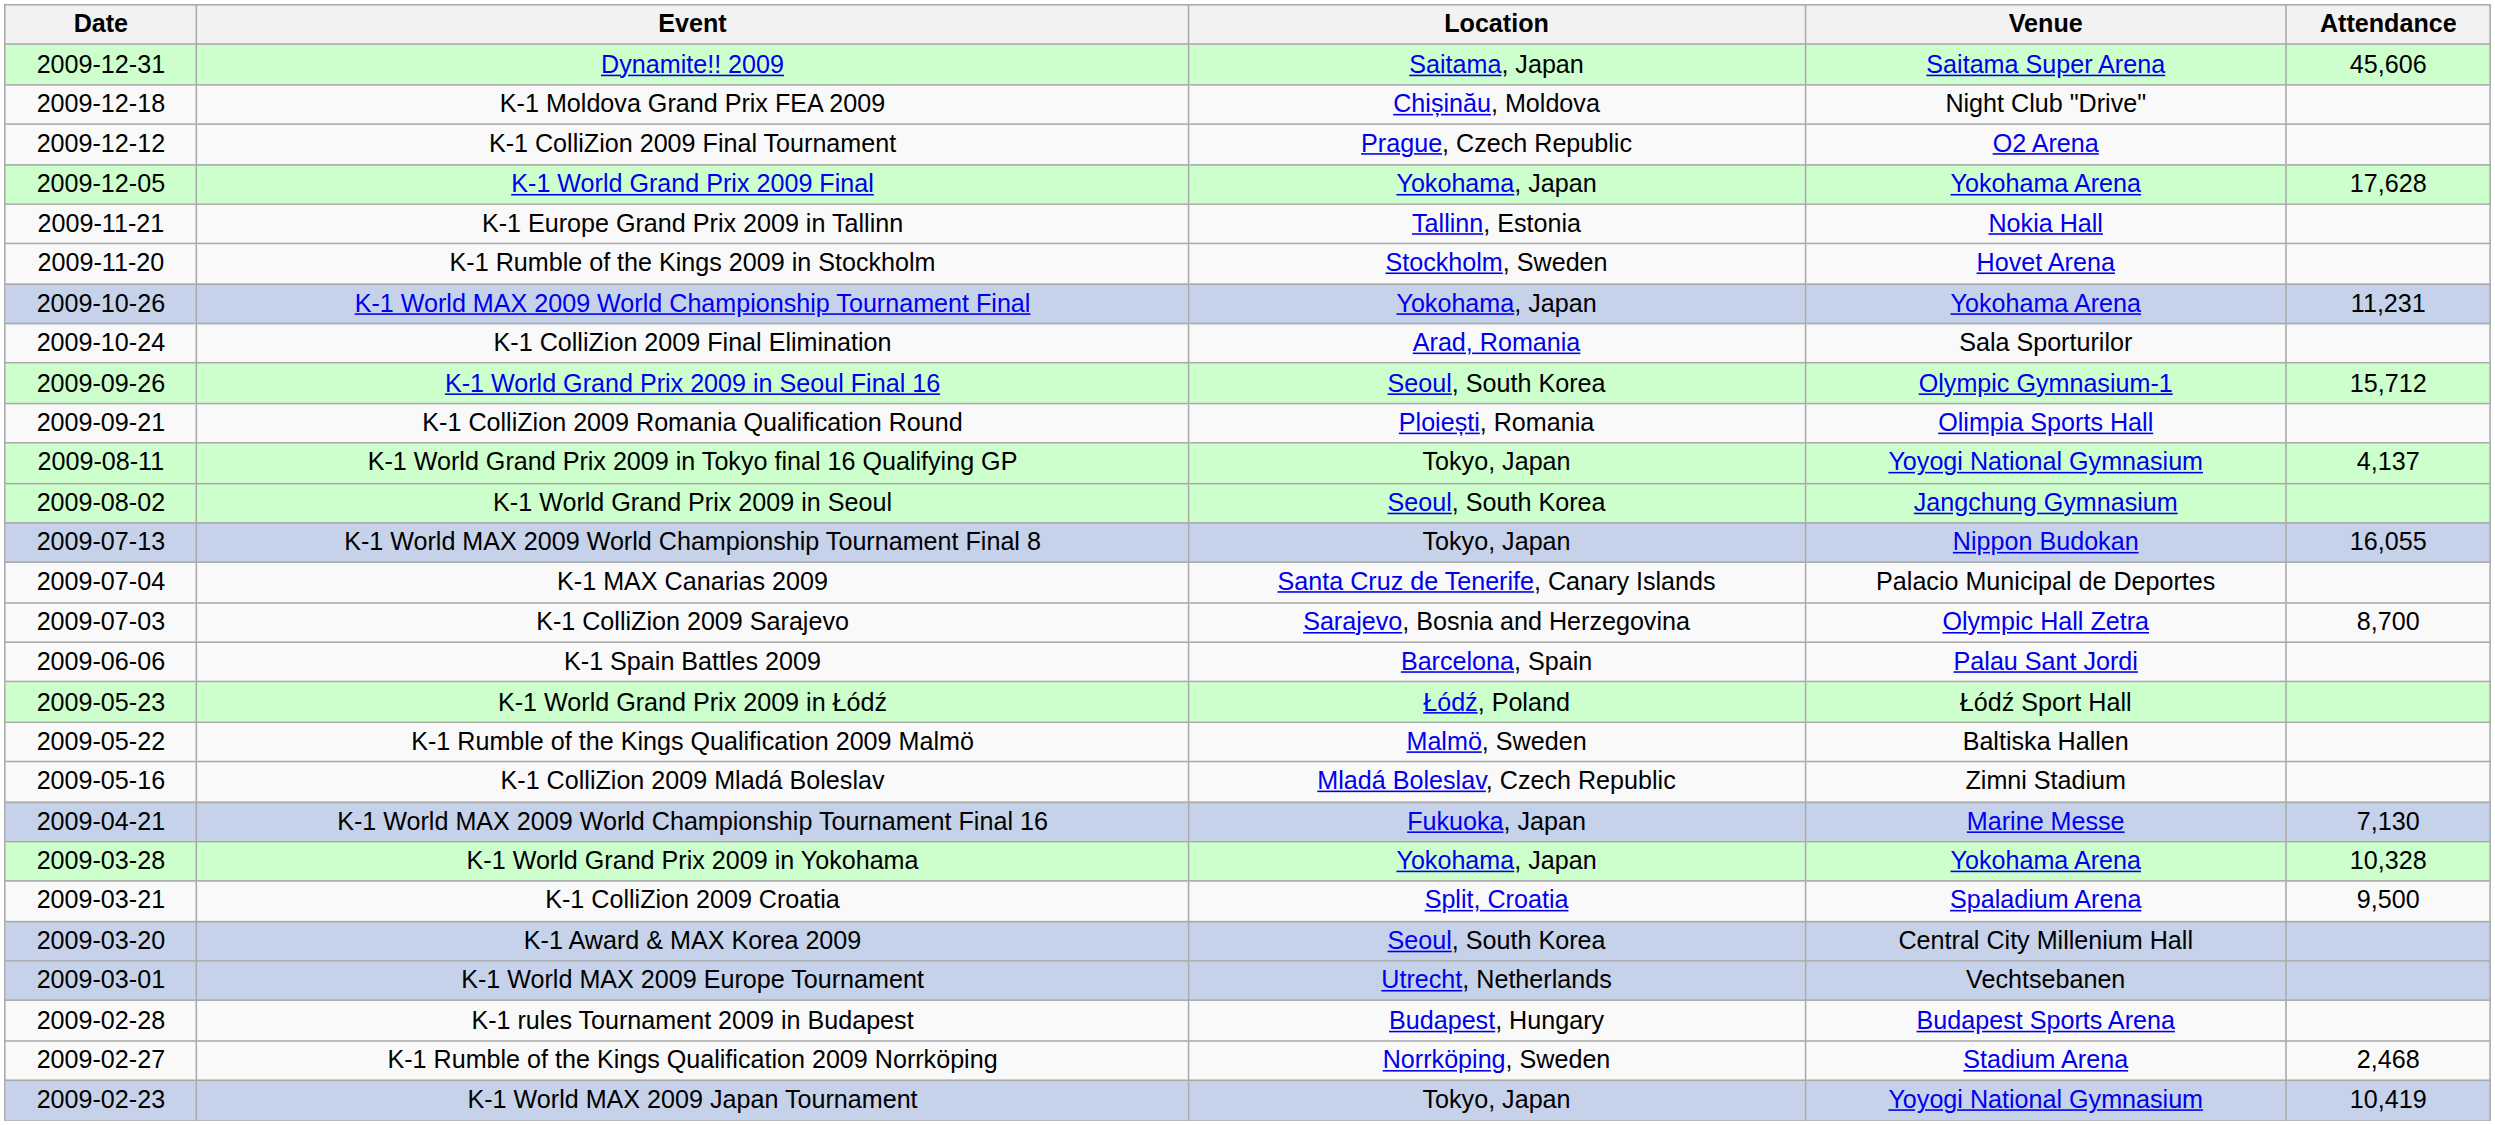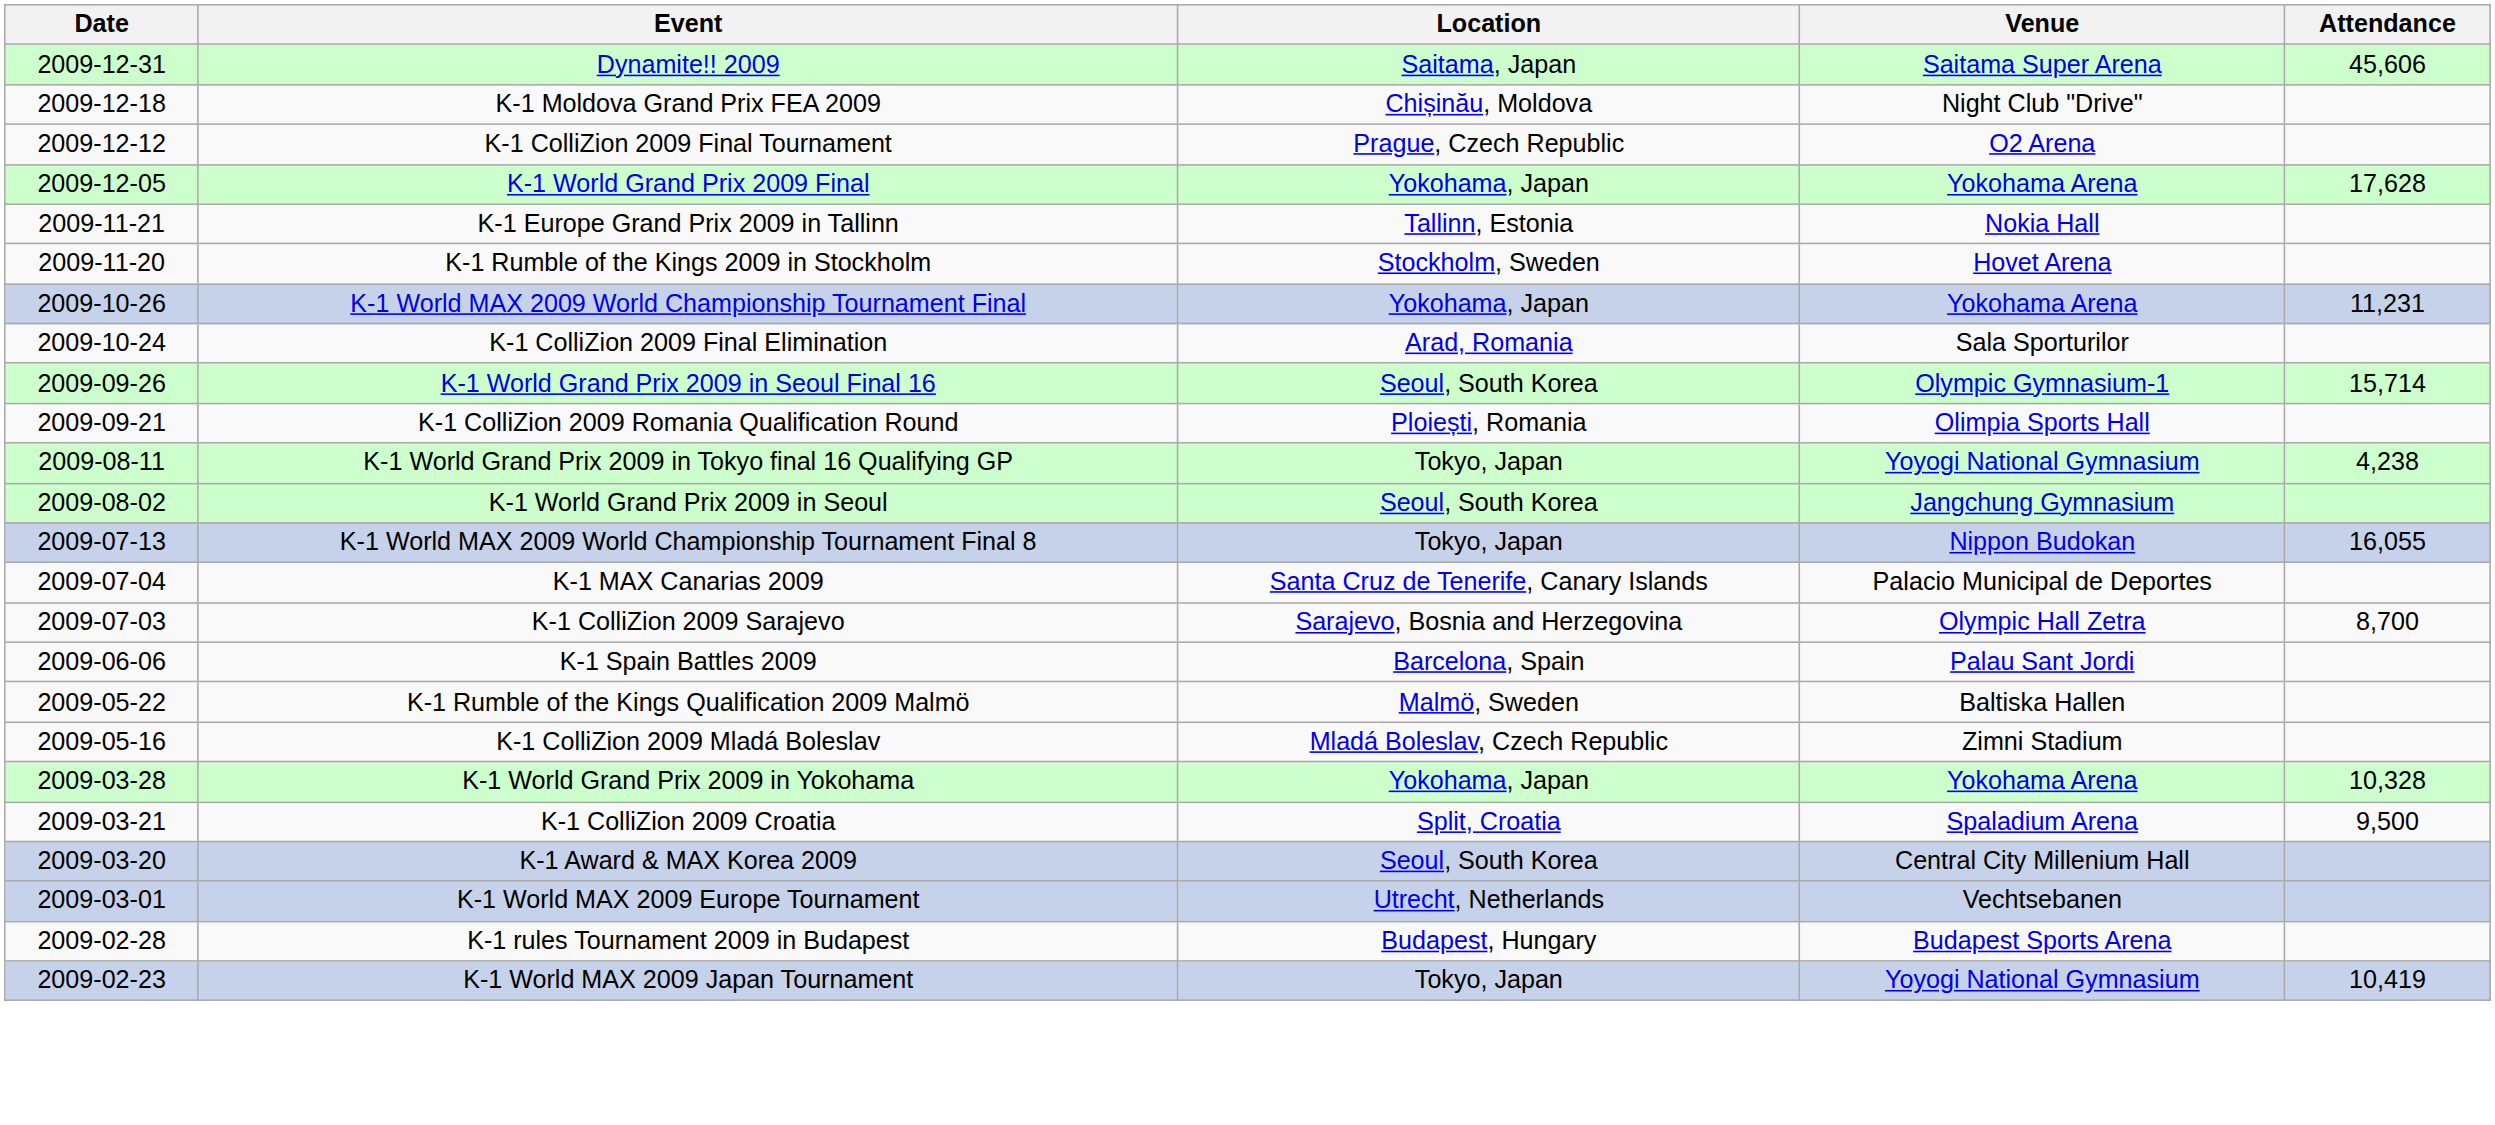K-1 World Grand Prix 2009 in Seoul Final 16 | Attendance: 15,712 -> 15,714
K-1 World Grand Prix 2009 in Tokyo final 16 Qualifying GP | Attendance: 4,137 -> 4,238
- row: 2009-05-23 | K-1 World Grand Prix 2009 in Łódź | Łódź, Poland | Łódź Sport Hall
- row: 2009-04-21 | K-1 World MAX 2009 World Championship Tournament Final 16 | Fukuoka, Japan | Marine Messe | 7,130
- row: 2009-02-27 | K-1 Rumble of the Kings Qualification 2009 Norrköping | Norrköping, Sweden | Stadium Arena | 2,468
